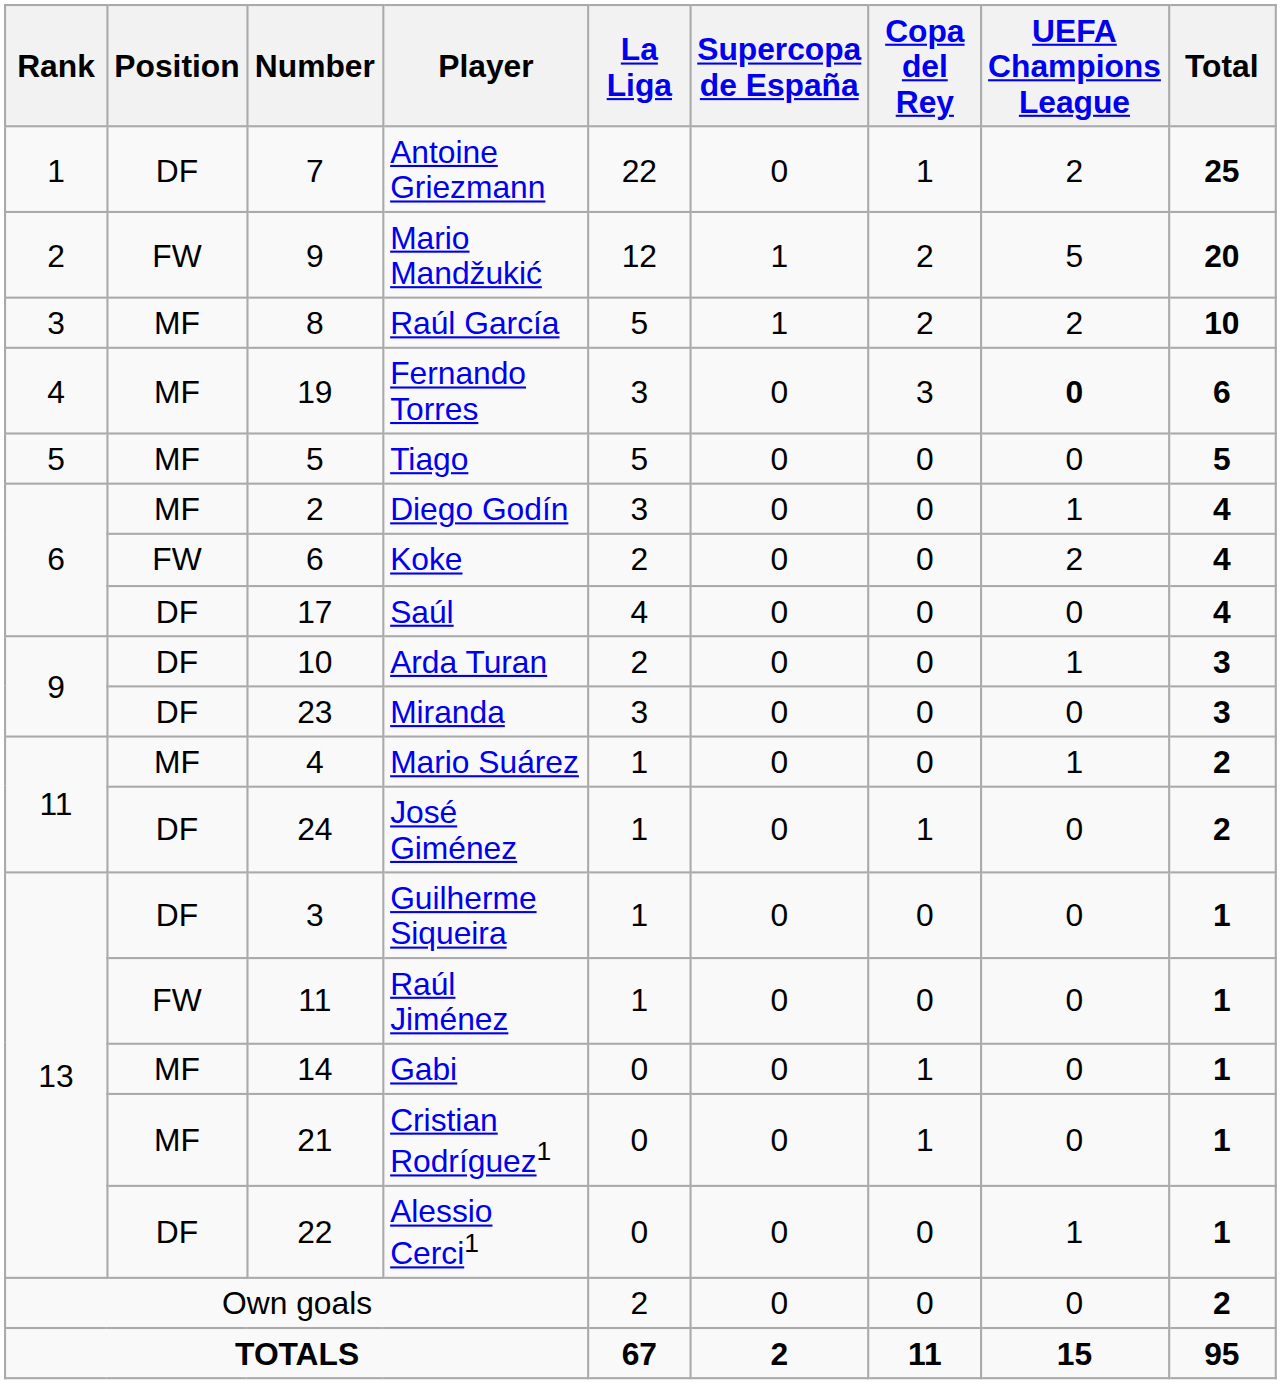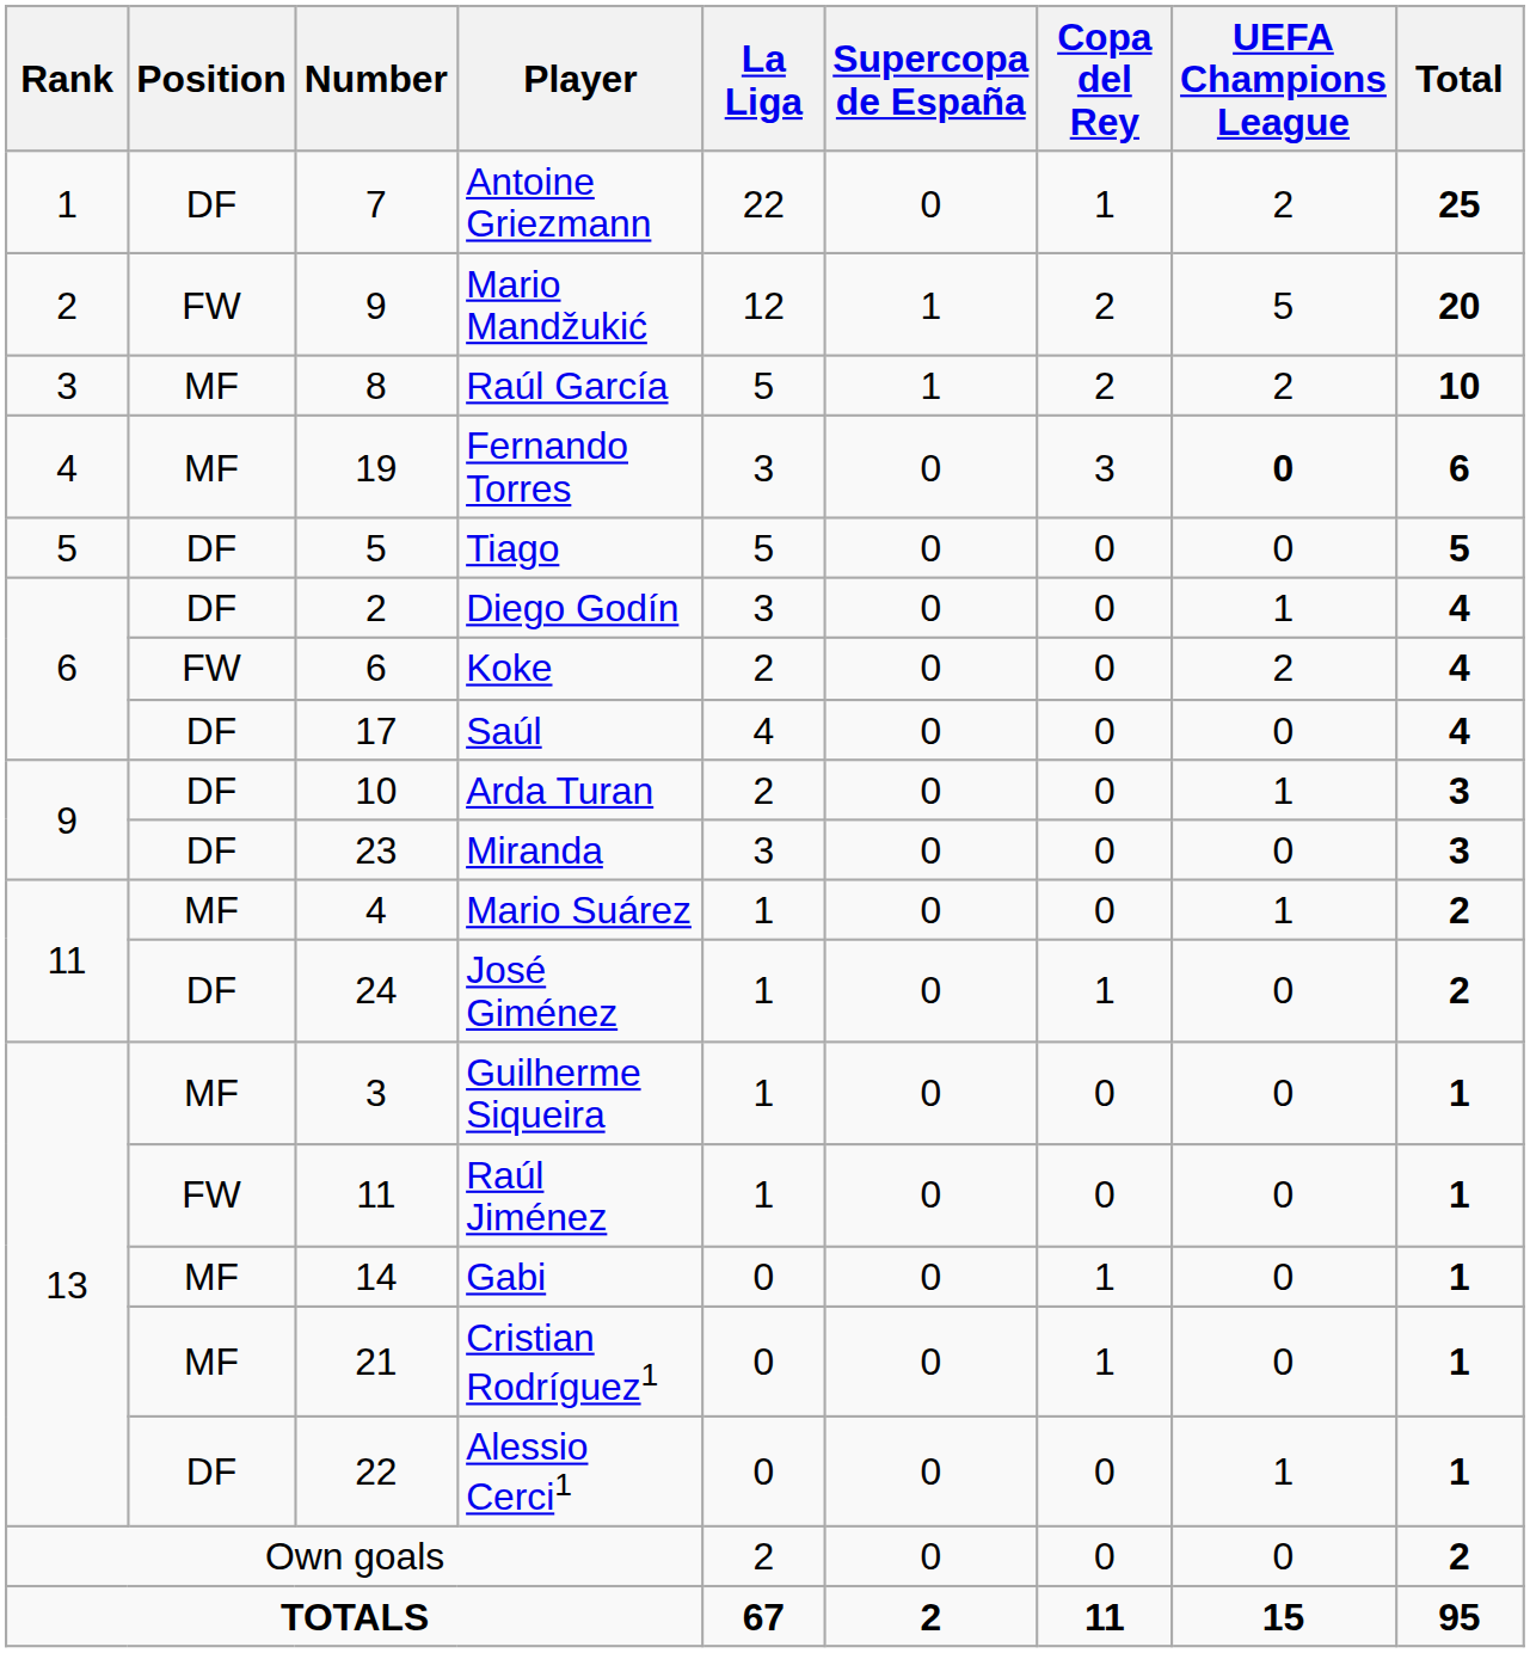Tiago | Position: MF -> DF
Diego Godín | Position: MF -> DF
Guilherme Siqueira | Position: DF -> MF
